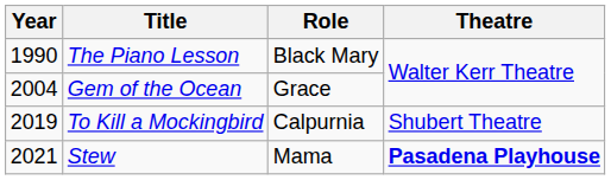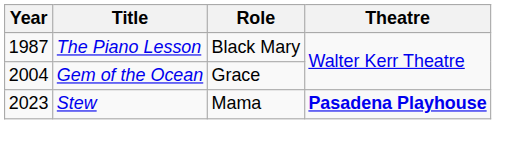The Piano Lesson | Year: 1990 -> 1987
- row: 2019 | To Kill a Mockingbird | Calpurnia | Shubert Theatre
Stew | Year: 2021 -> 2023
